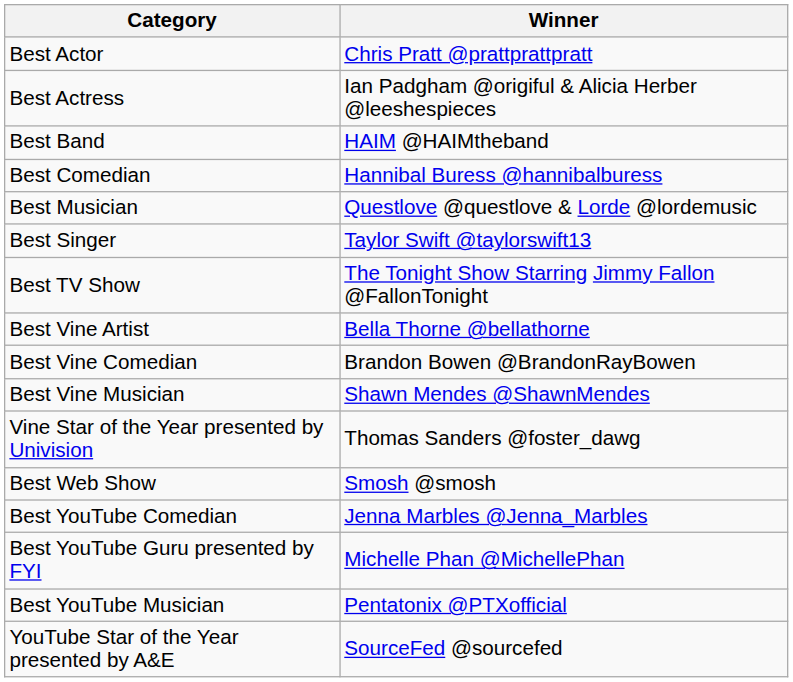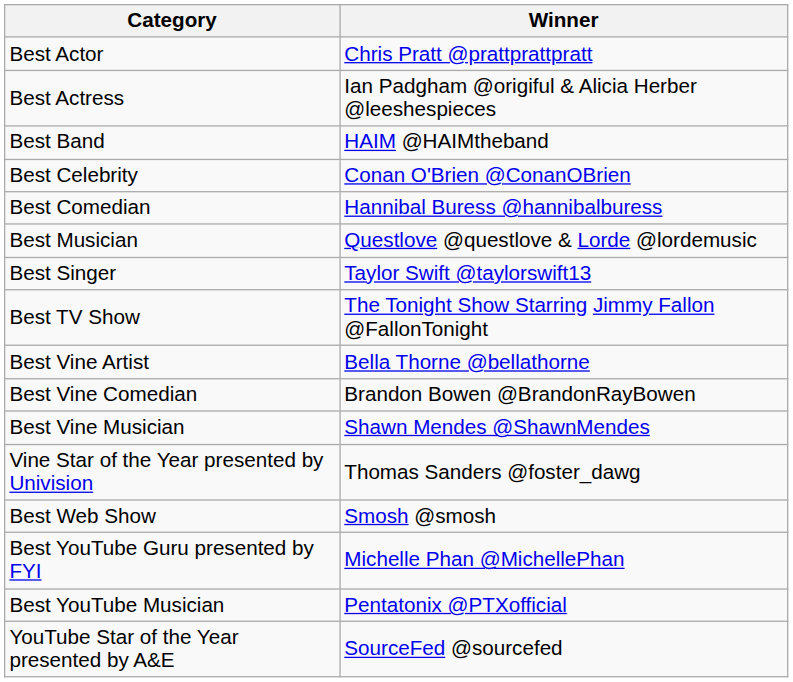+ row: Best Celebrity | Conan O'Brien @ConanOBrien
- row: Best YouTube Comedian | Jenna Marbles @Jenna_Marbles
